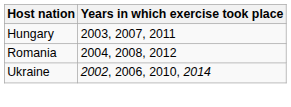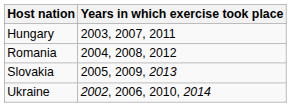+ row: Slovakia | 2005, 2009, 2013
